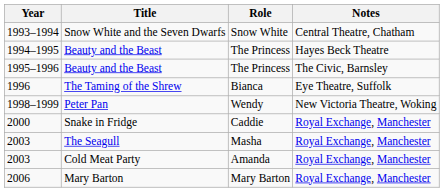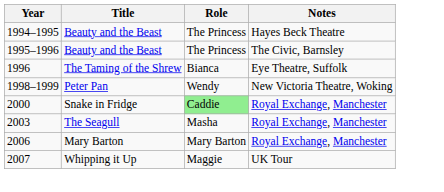- row: 1993–1994 | Snow White and the Seven Dwarfs | Snow White | Central Theatre, Chatham
Snake in Fridge | Role: no background -> lightgreen background
- row: 2003 | Cold Meat Party | Amanda | Royal Exchange, Manchester
+ row: 2007 | Whipping it Up | Maggie | UK Tour
